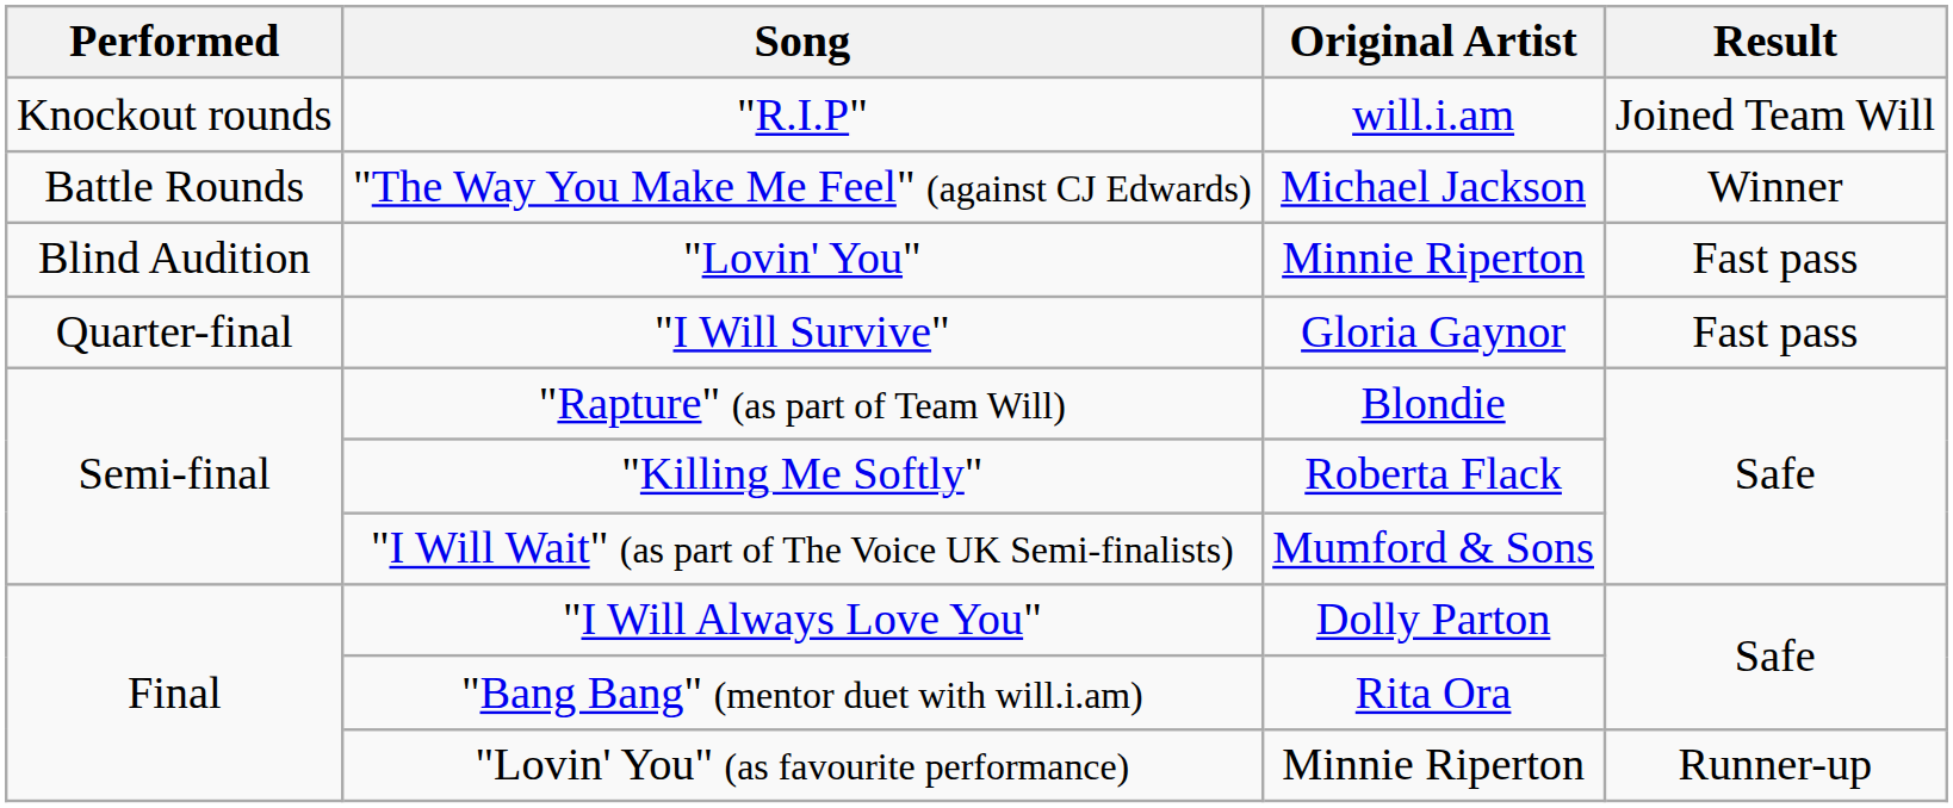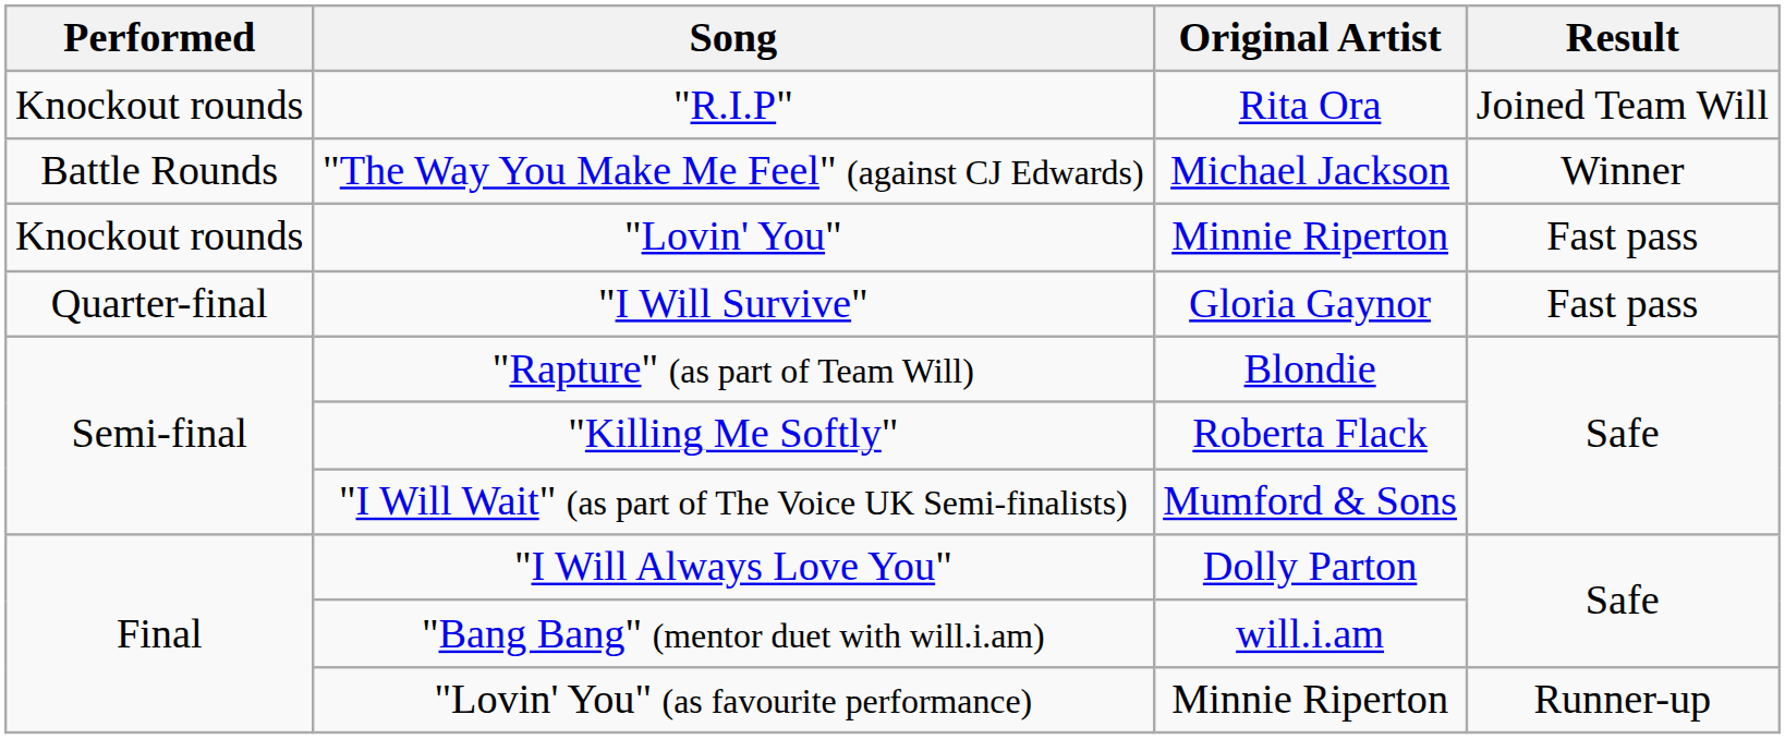"R.I.P" | Original Artist: will.i.am -> Rita Ora
"Lovin' You" | Performed: Blind Audition -> Knockout rounds
"Bang Bang" (mentor duet with will.i.am) | Original Artist: Rita Ora -> will.i.am
